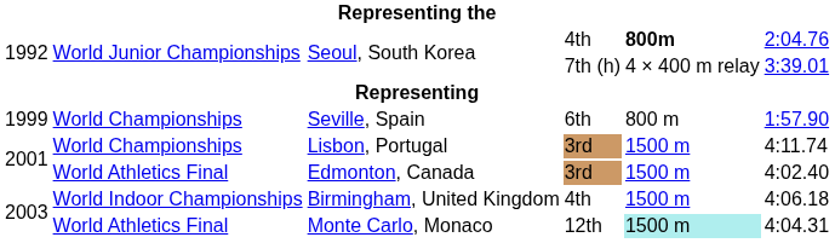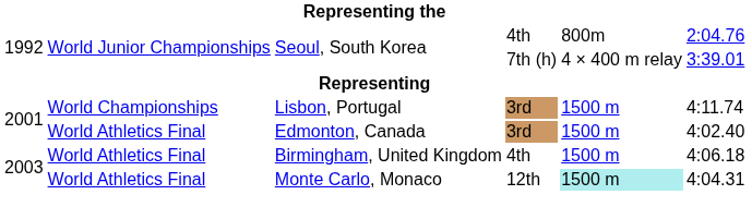Seoul, South Korea / 4th | column 5: bold -> normal
- row: 1999 | World Championships | Seville, Spain | 6th | 800 m | 1:57.90
Birmingham, United Kingdom | column 2: World Indoor Championships -> World Athletics Final
